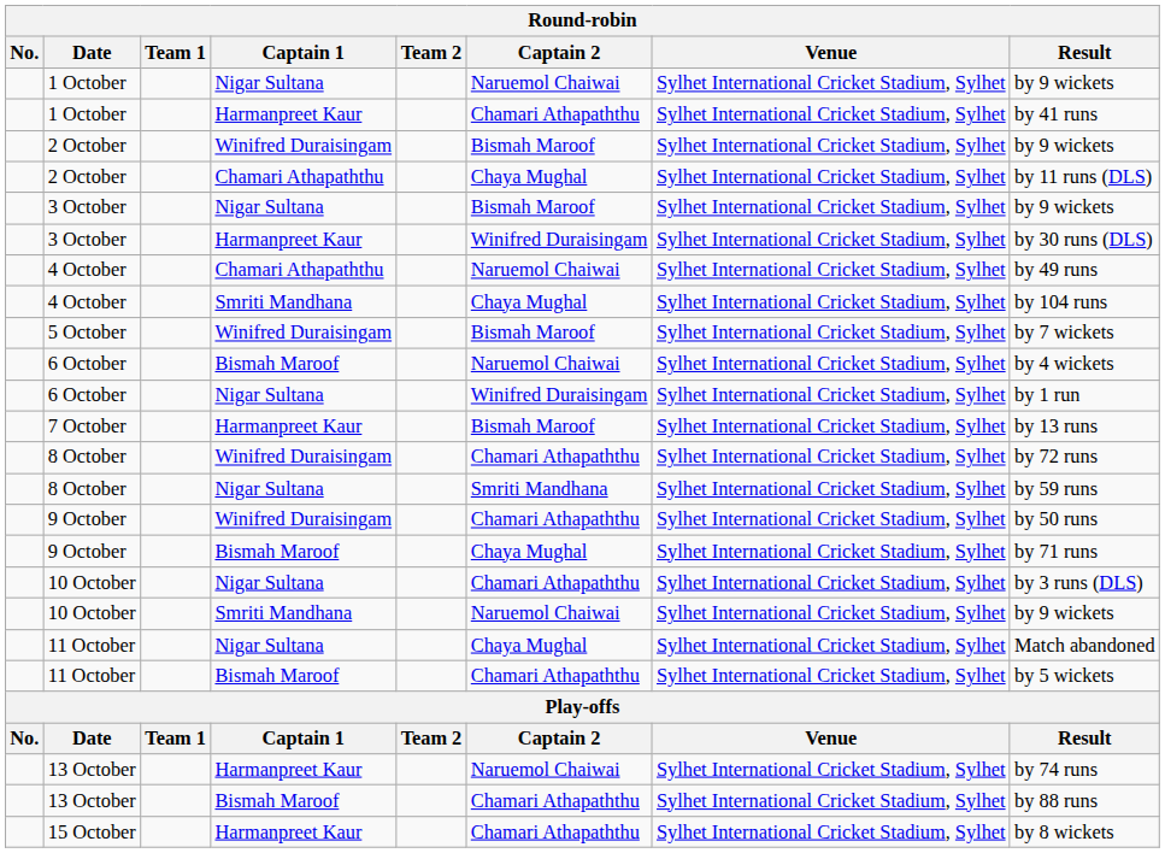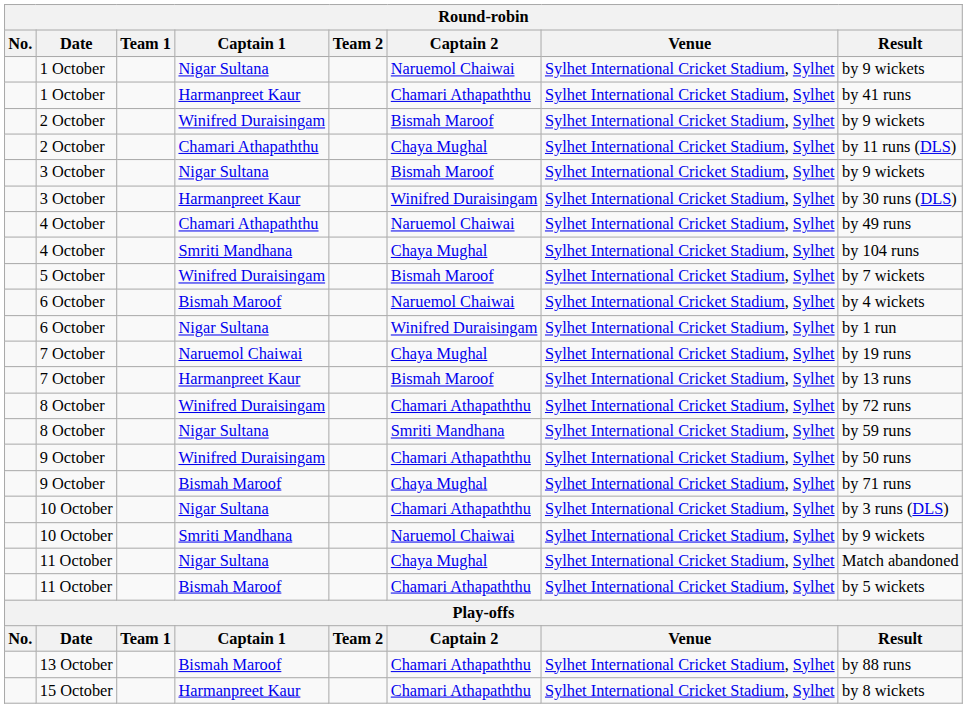+ row: 7 October | Naruemol Chaiwai | Chaya Mughal | Sylhet International Cricket Stadium, Sylhet | by 19 runs
- row: 13 October | Harmanpreet Kaur | Naruemol Chaiwai | Sylhet International Cricket Stadium, Sylhet | by 74 runs
